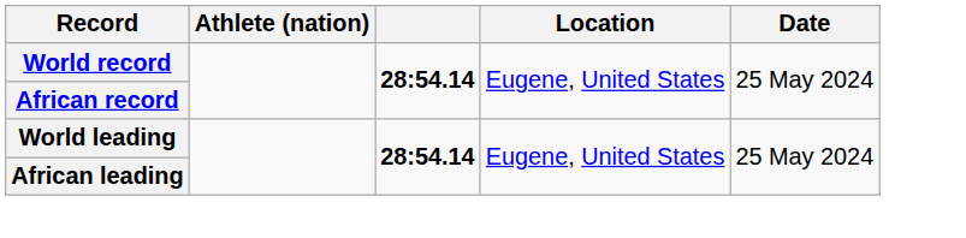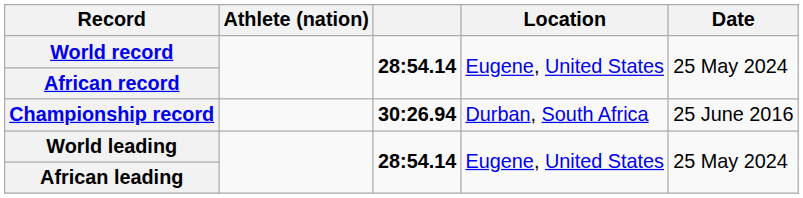+ row: Championship record | 30:26.94 | Durban, South Africa | 25 June 2016
